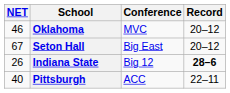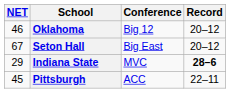Oklahoma | Conference: MVC -> Big 12
Indiana State | NET: 26 -> 29
Indiana State | Conference: Big 12 -> MVC
Pittsburgh | NET: 40 -> 45
